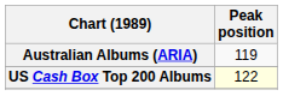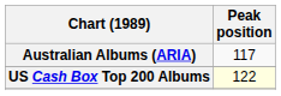Australian Albums (ARIA) | Peak position: 119 -> 117
